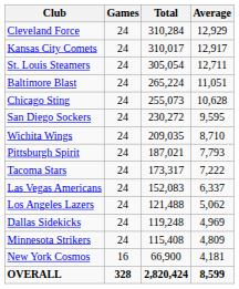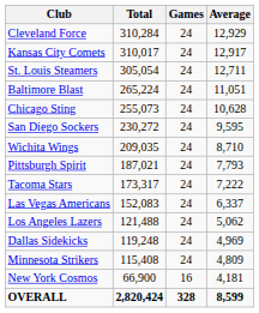columns swapped: Games <-> Total
